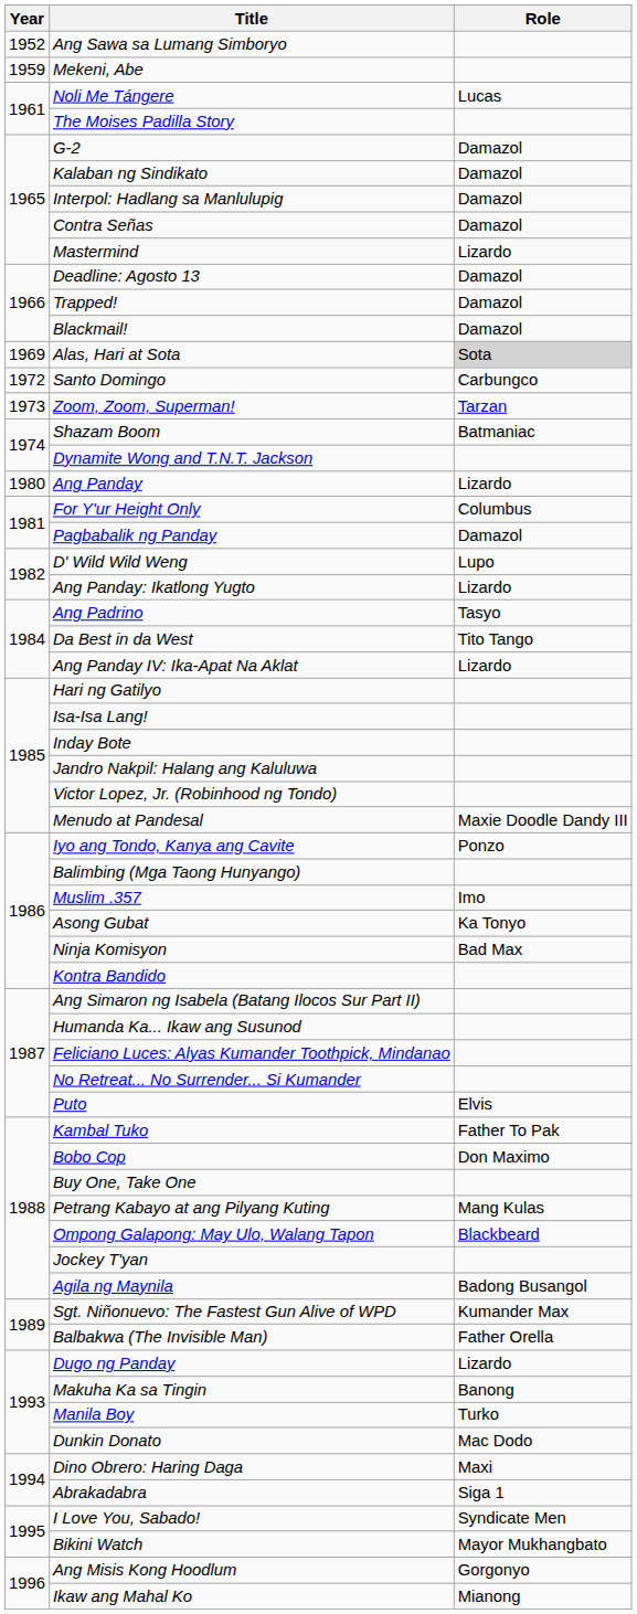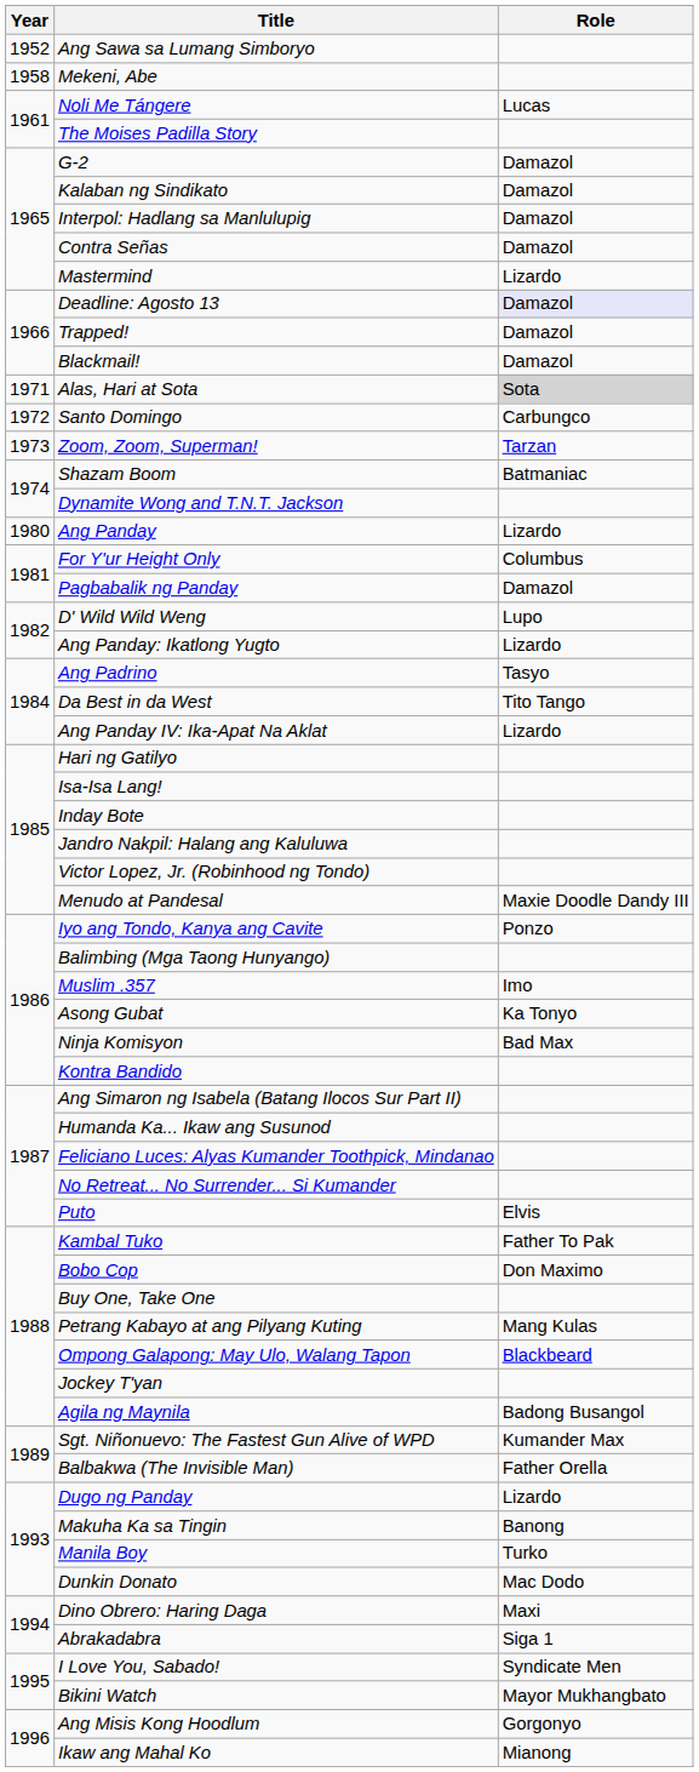Mekeni, Abe | Year: 1959 -> 1958
Deadline: Agosto 13 | Role: no background -> lavender background
Alas, Hari at Sota | Year: 1969 -> 1971
